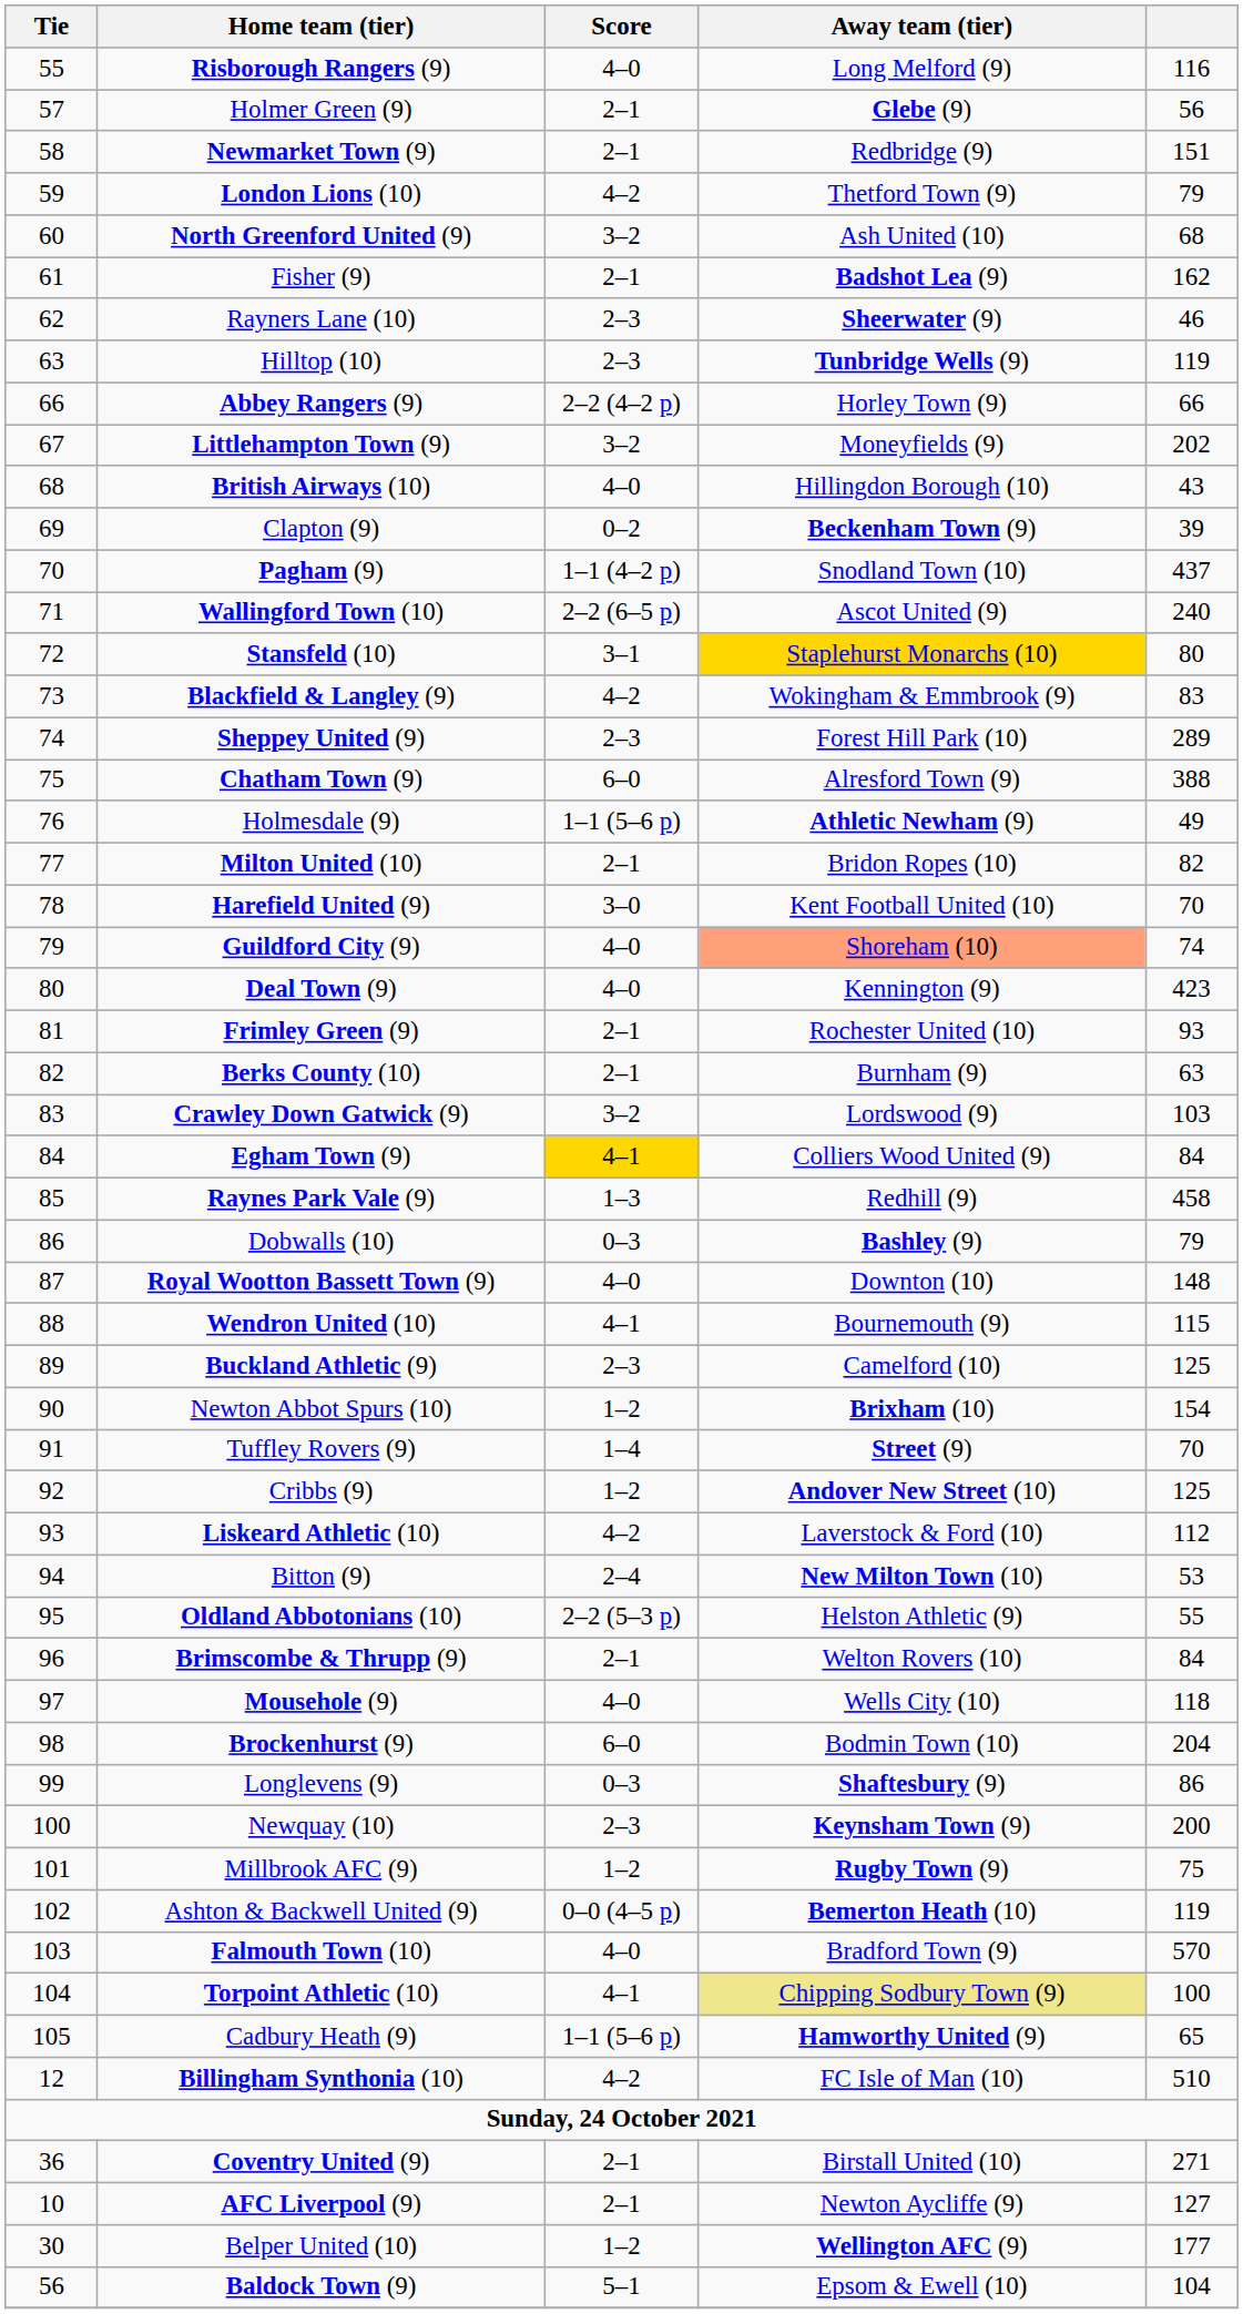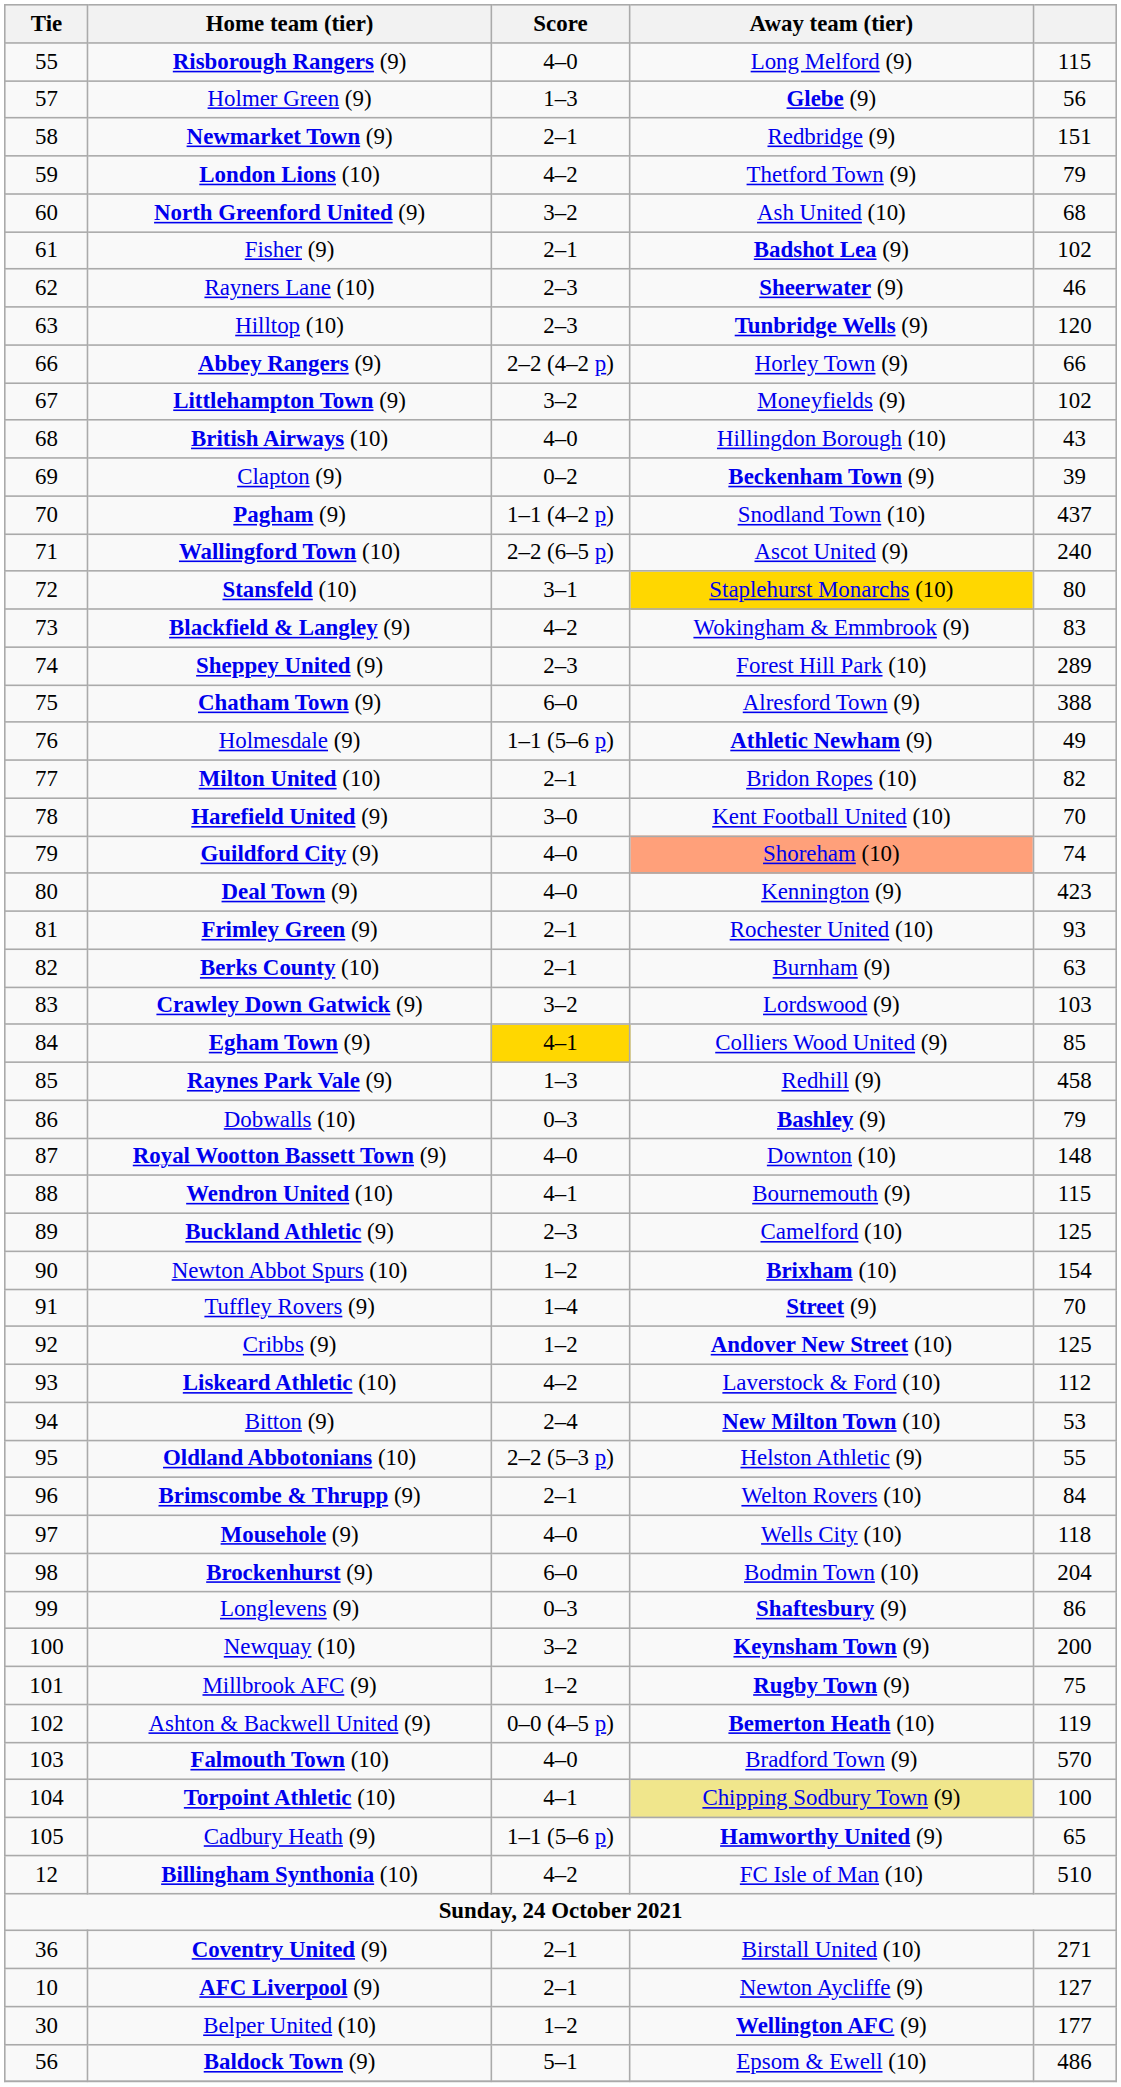Risborough Rangers (9) | column 5: 116 -> 115
Holmer Green (9) | Score: 2–1 -> 1–3
Fisher (9) | column 5: 162 -> 102
Hilltop (10) | column 5: 119 -> 120
Littlehampton Town (9) | column 5: 202 -> 102
Egham Town (9) | column 5: 84 -> 85
Newquay (10) | Score: 2–3 -> 3–2
Baldock Town (9) | column 5: 104 -> 486
